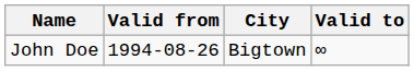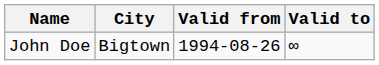columns swapped: City <-> Valid from
